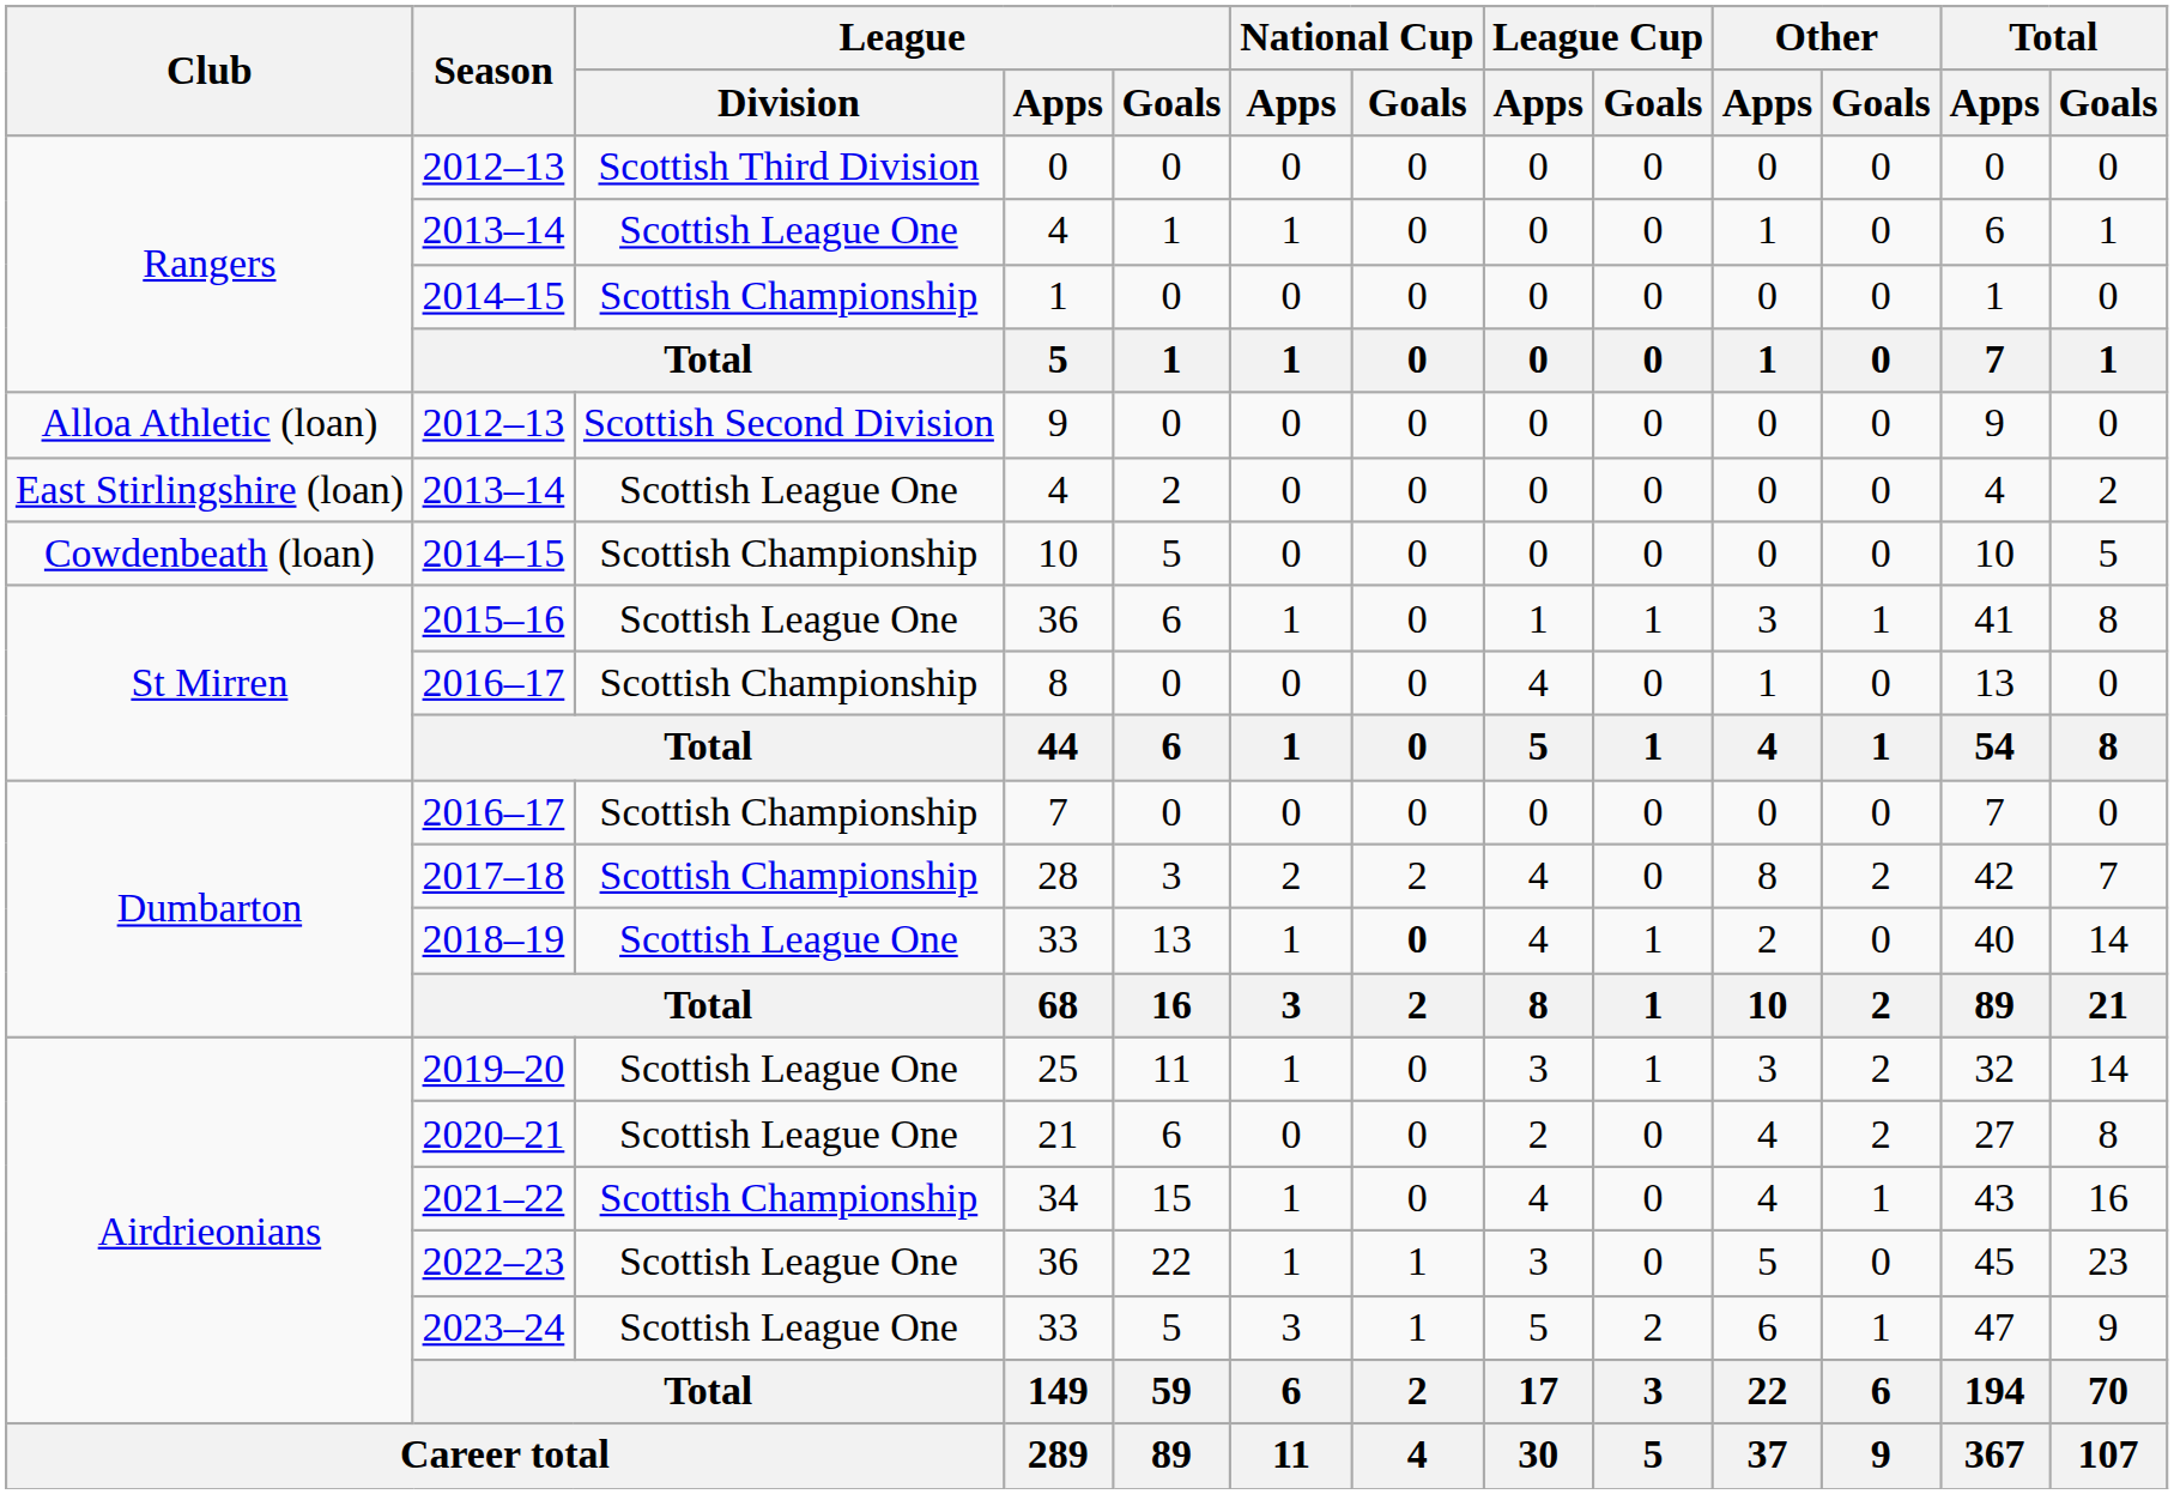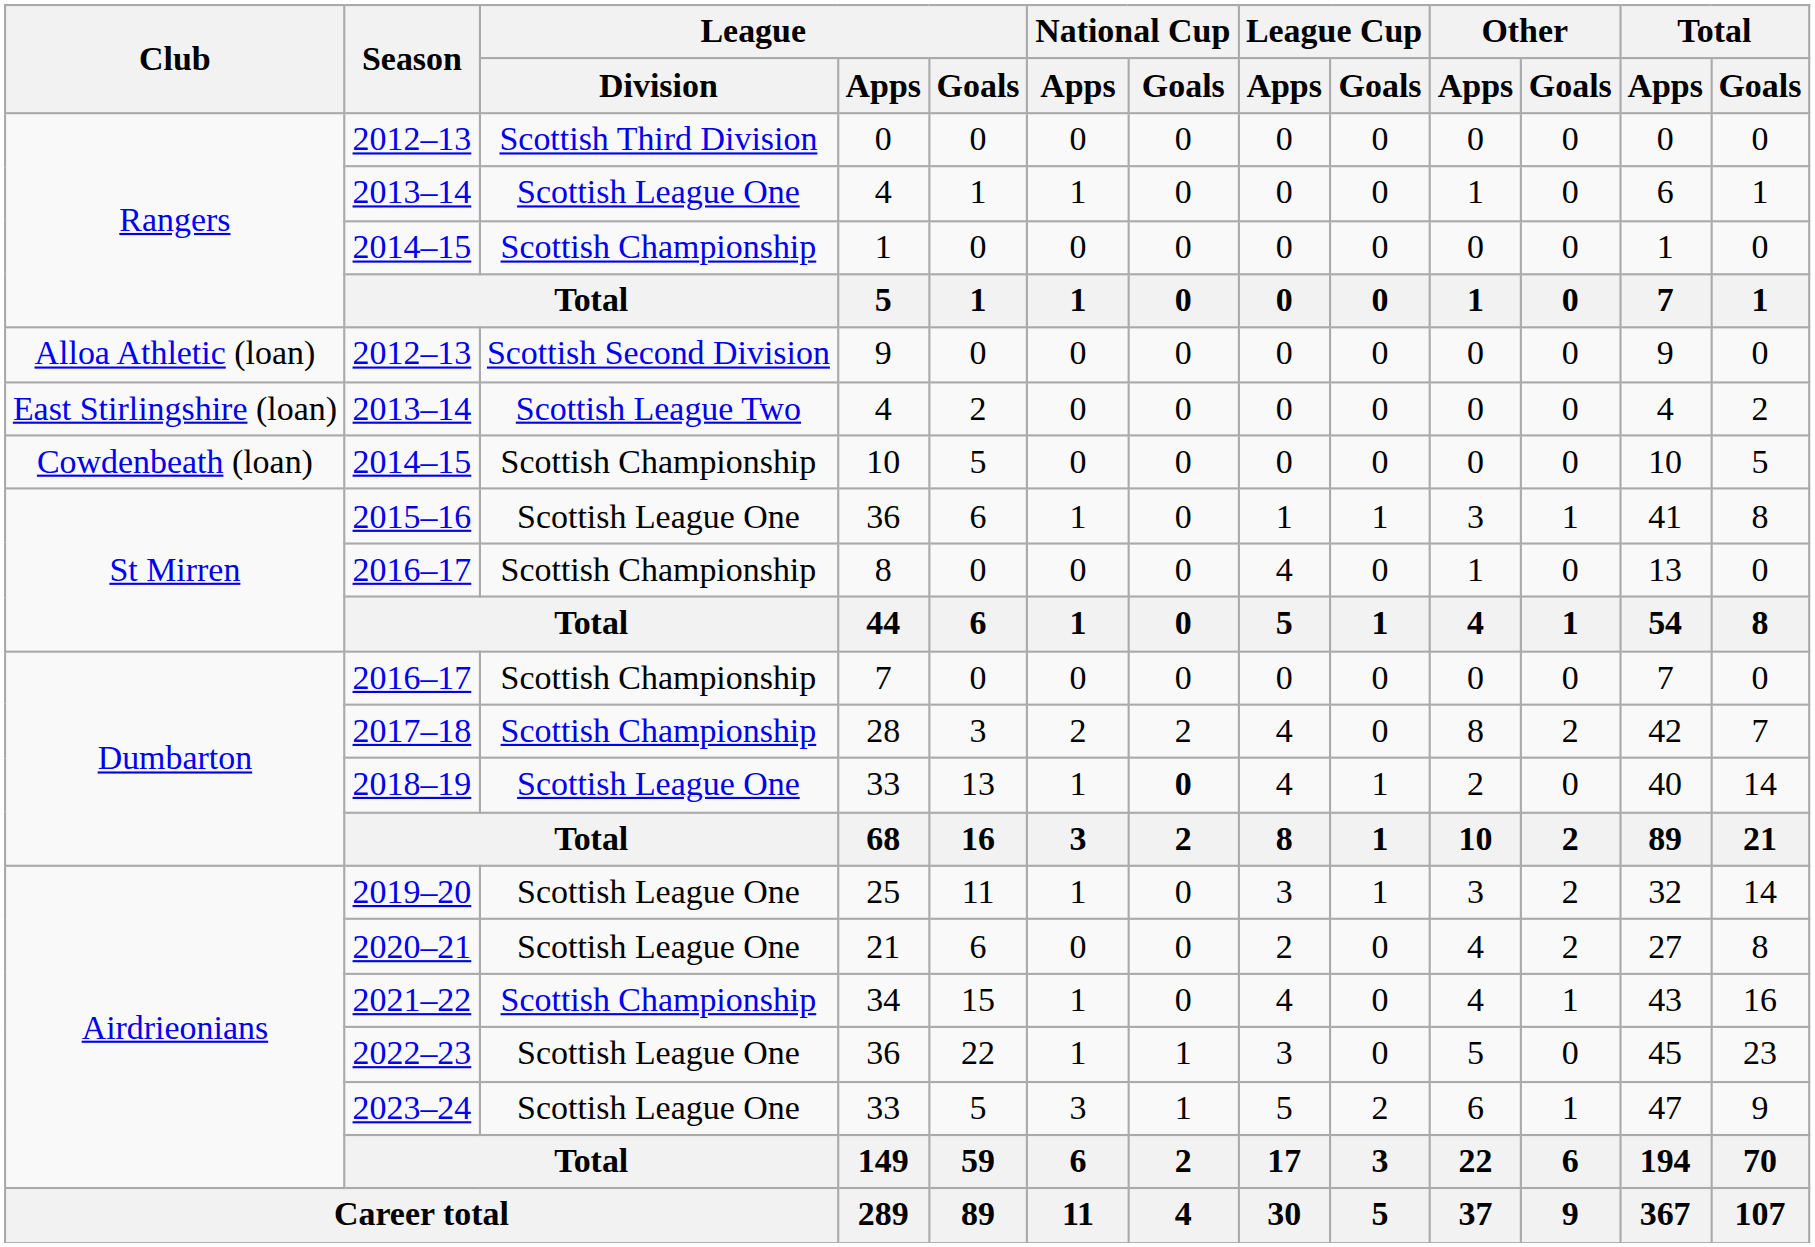East Stirlingshire (loan) / 4 | League / Division: Scottish League One -> Scottish League Two
